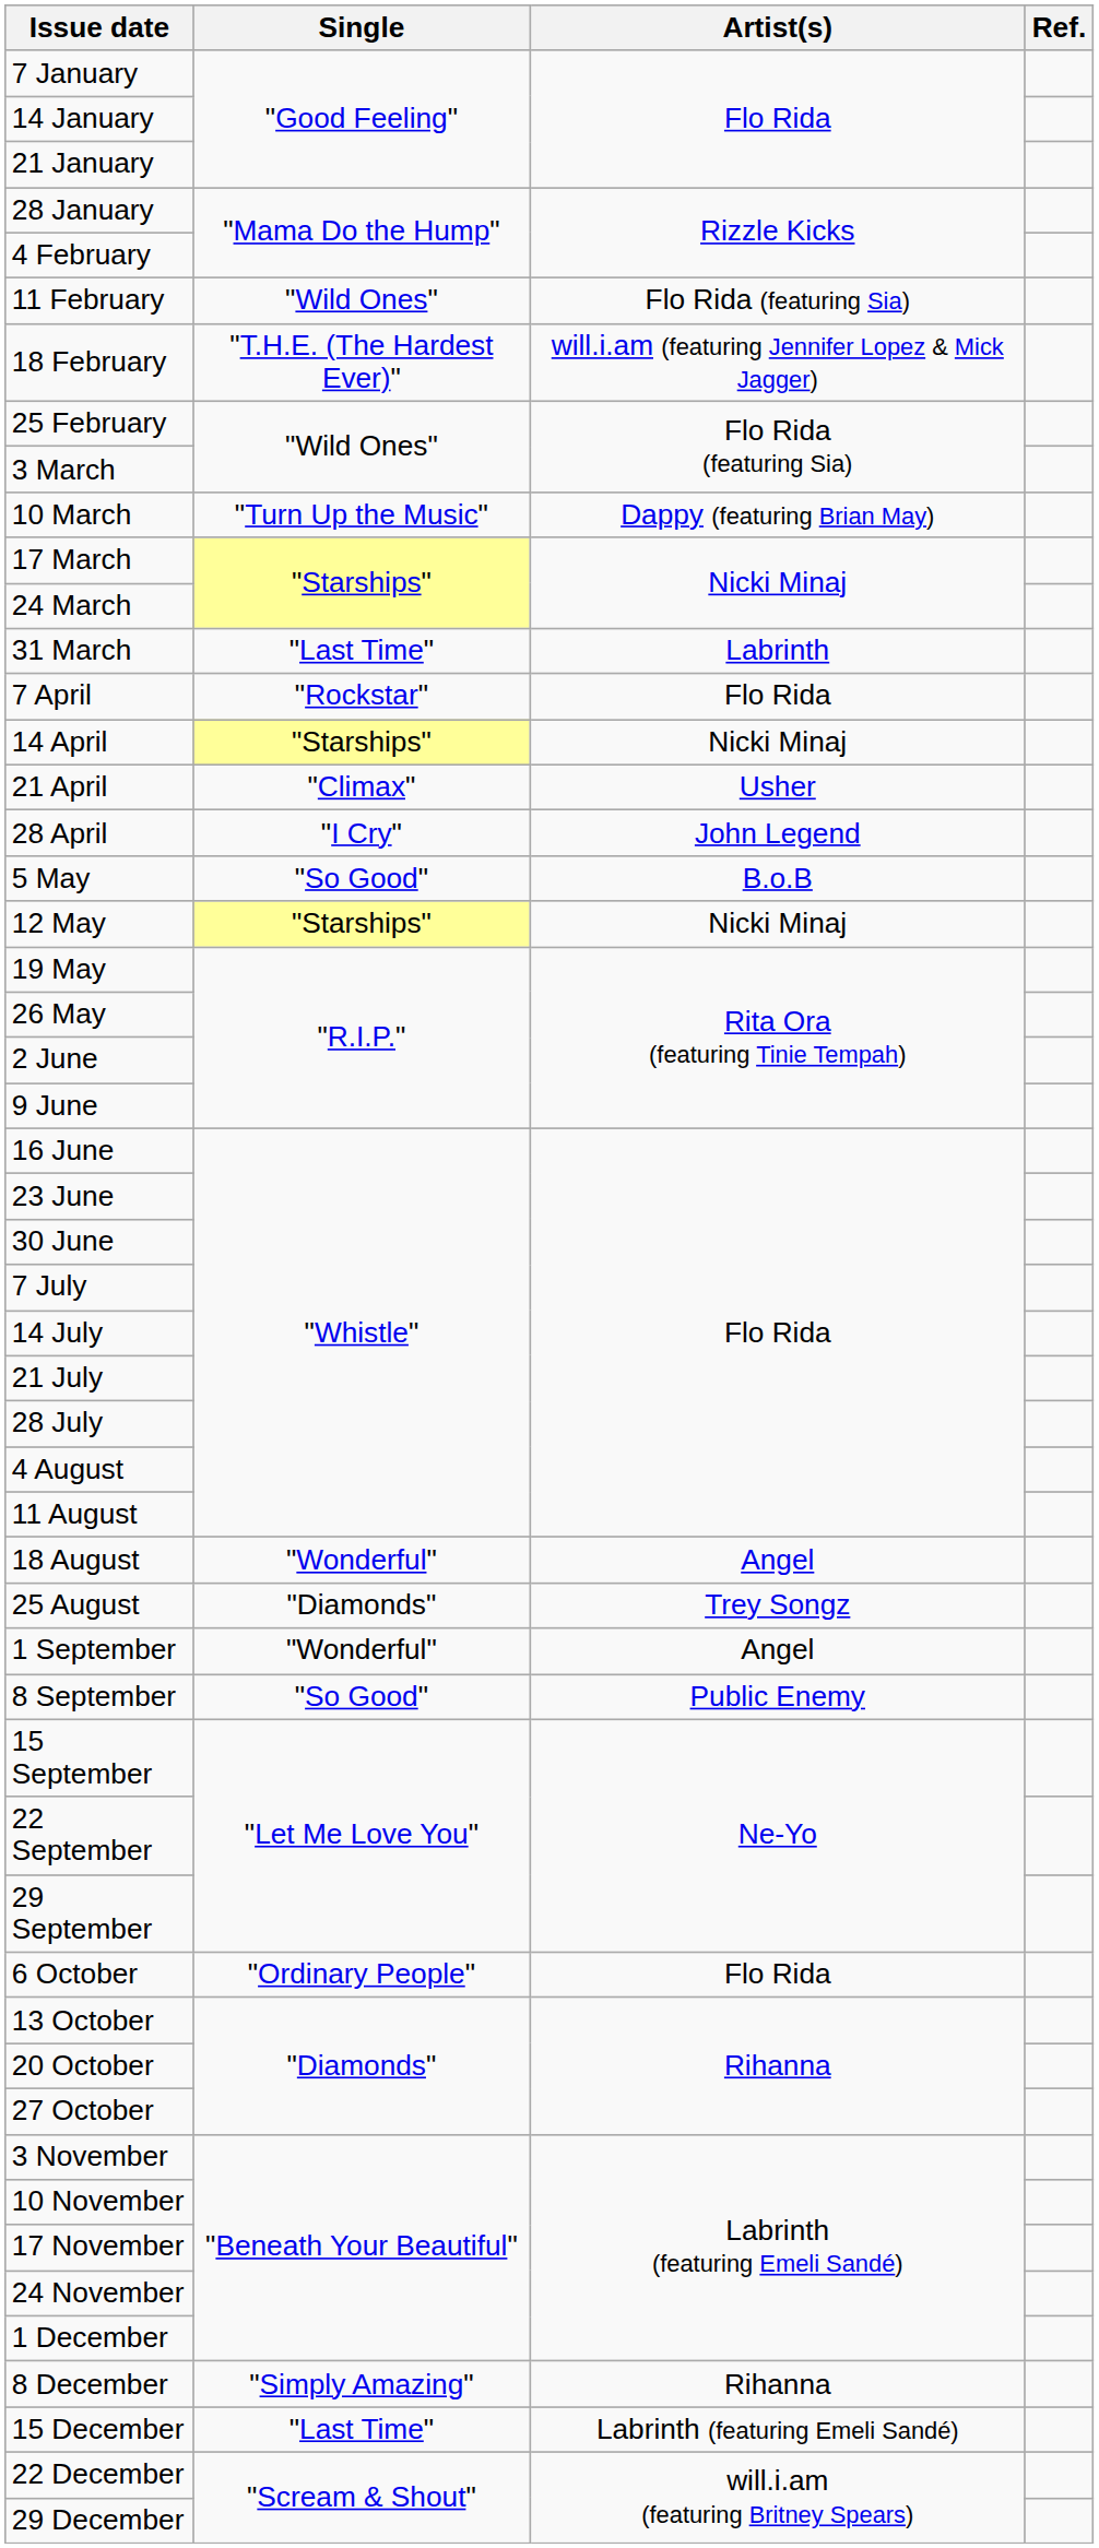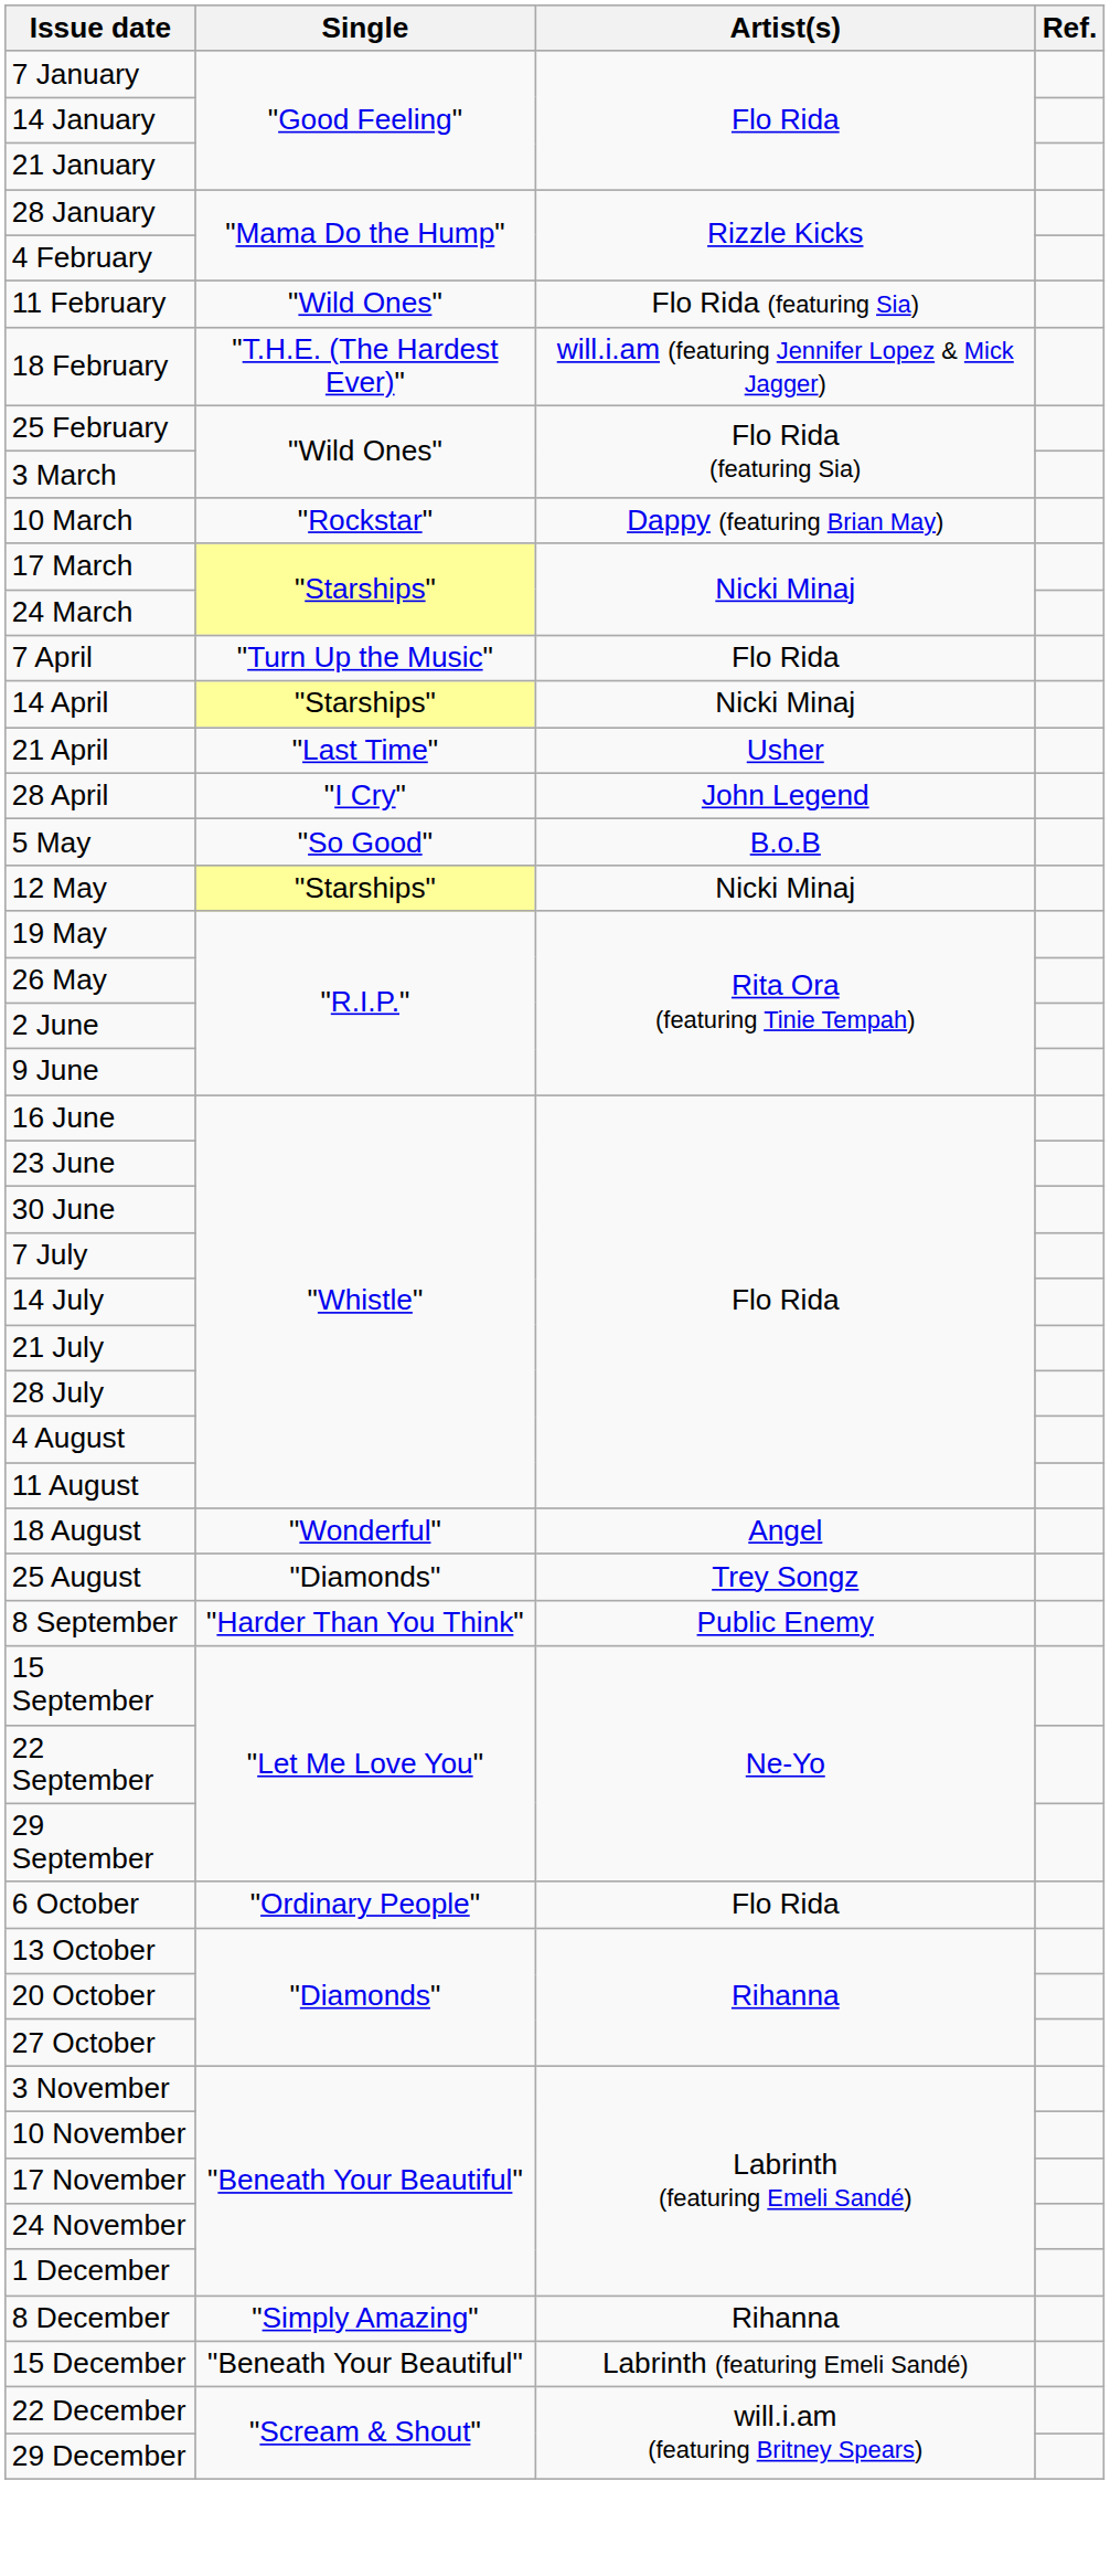10 March | Single: "Turn Up the Music" -> "Rockstar"
- row: 31 March | "Last Time" | Labrinth
7 April | Single: "Rockstar" -> "Turn Up the Music"
21 April | Single: "Climax" -> "Last Time"
- row: 1 September | "Wonderful" | Angel
8 September | Single: "So Good" -> "Harder Than You Think"
15 December | Single: "Last Time" -> "Beneath Your Beautiful"
